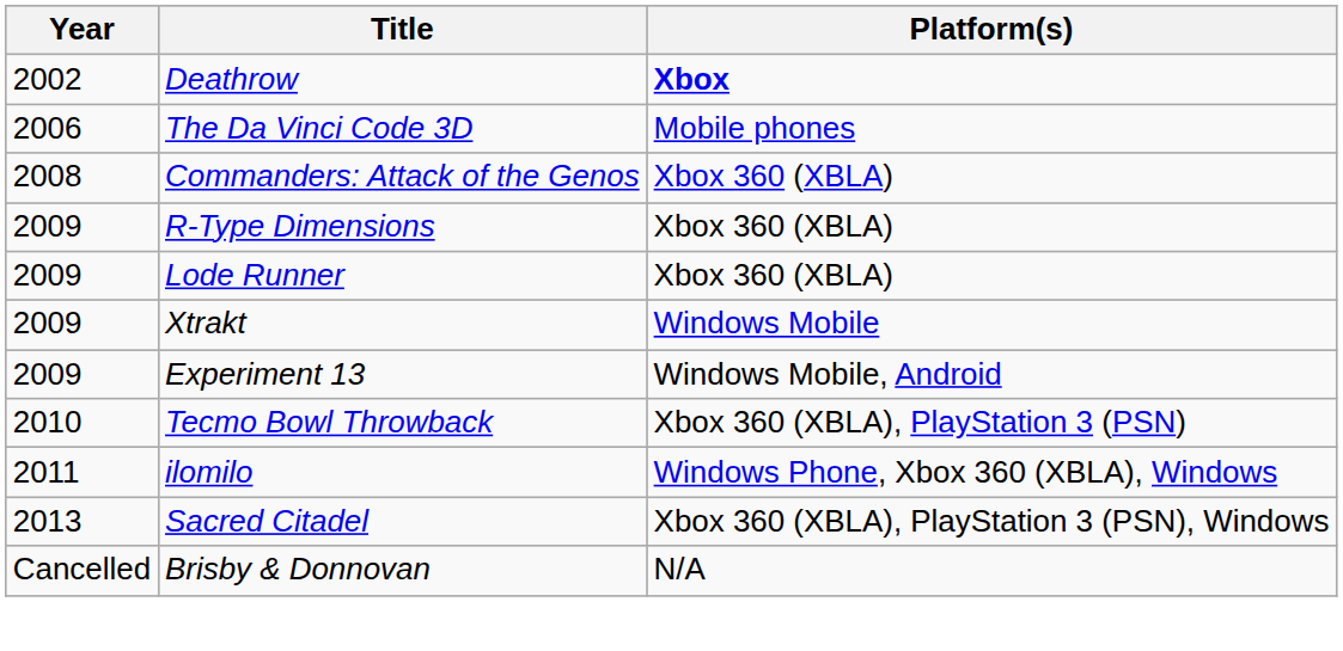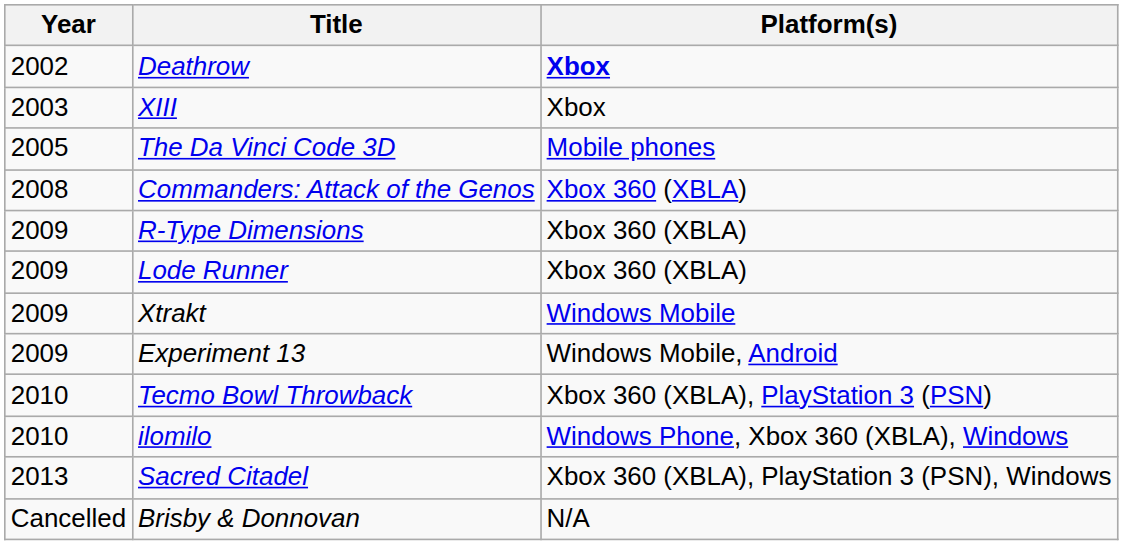+ row: 2003 | XIII | Xbox
The Da Vinci Code 3D | Year: 2006 -> 2005
ilomilo | Year: 2011 -> 2010
